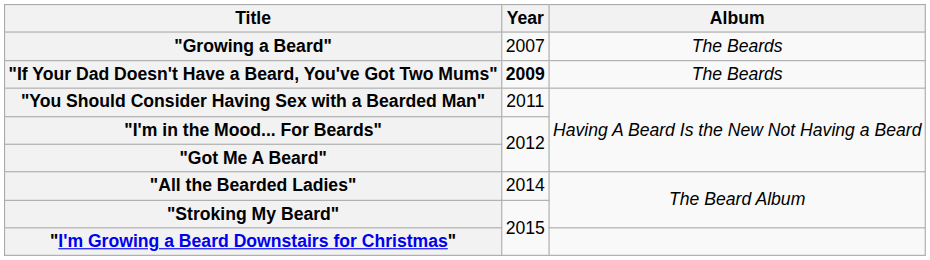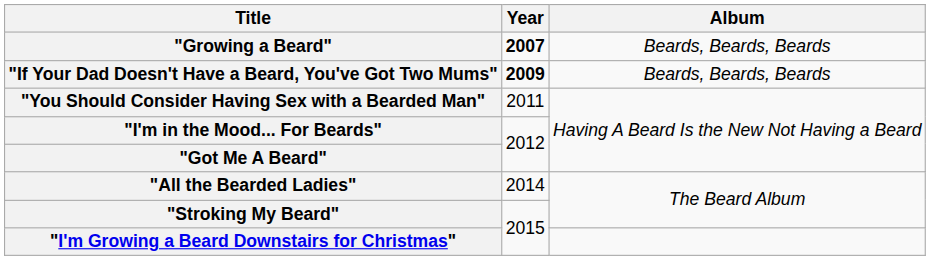"Growing a Beard" | Year: normal -> bold
"Growing a Beard" | Album: The Beards -> Beards, Beards, Beards
"If Your Dad Doesn't Have a Beard, You've Got Two Mums" | Album: The Beards -> Beards, Beards, Beards
